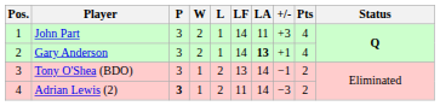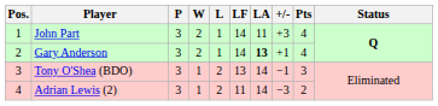Tony O'Shea (BDO) | Pts: 2 -> 3
Adrian Lewis (2) | P: bold -> normal
